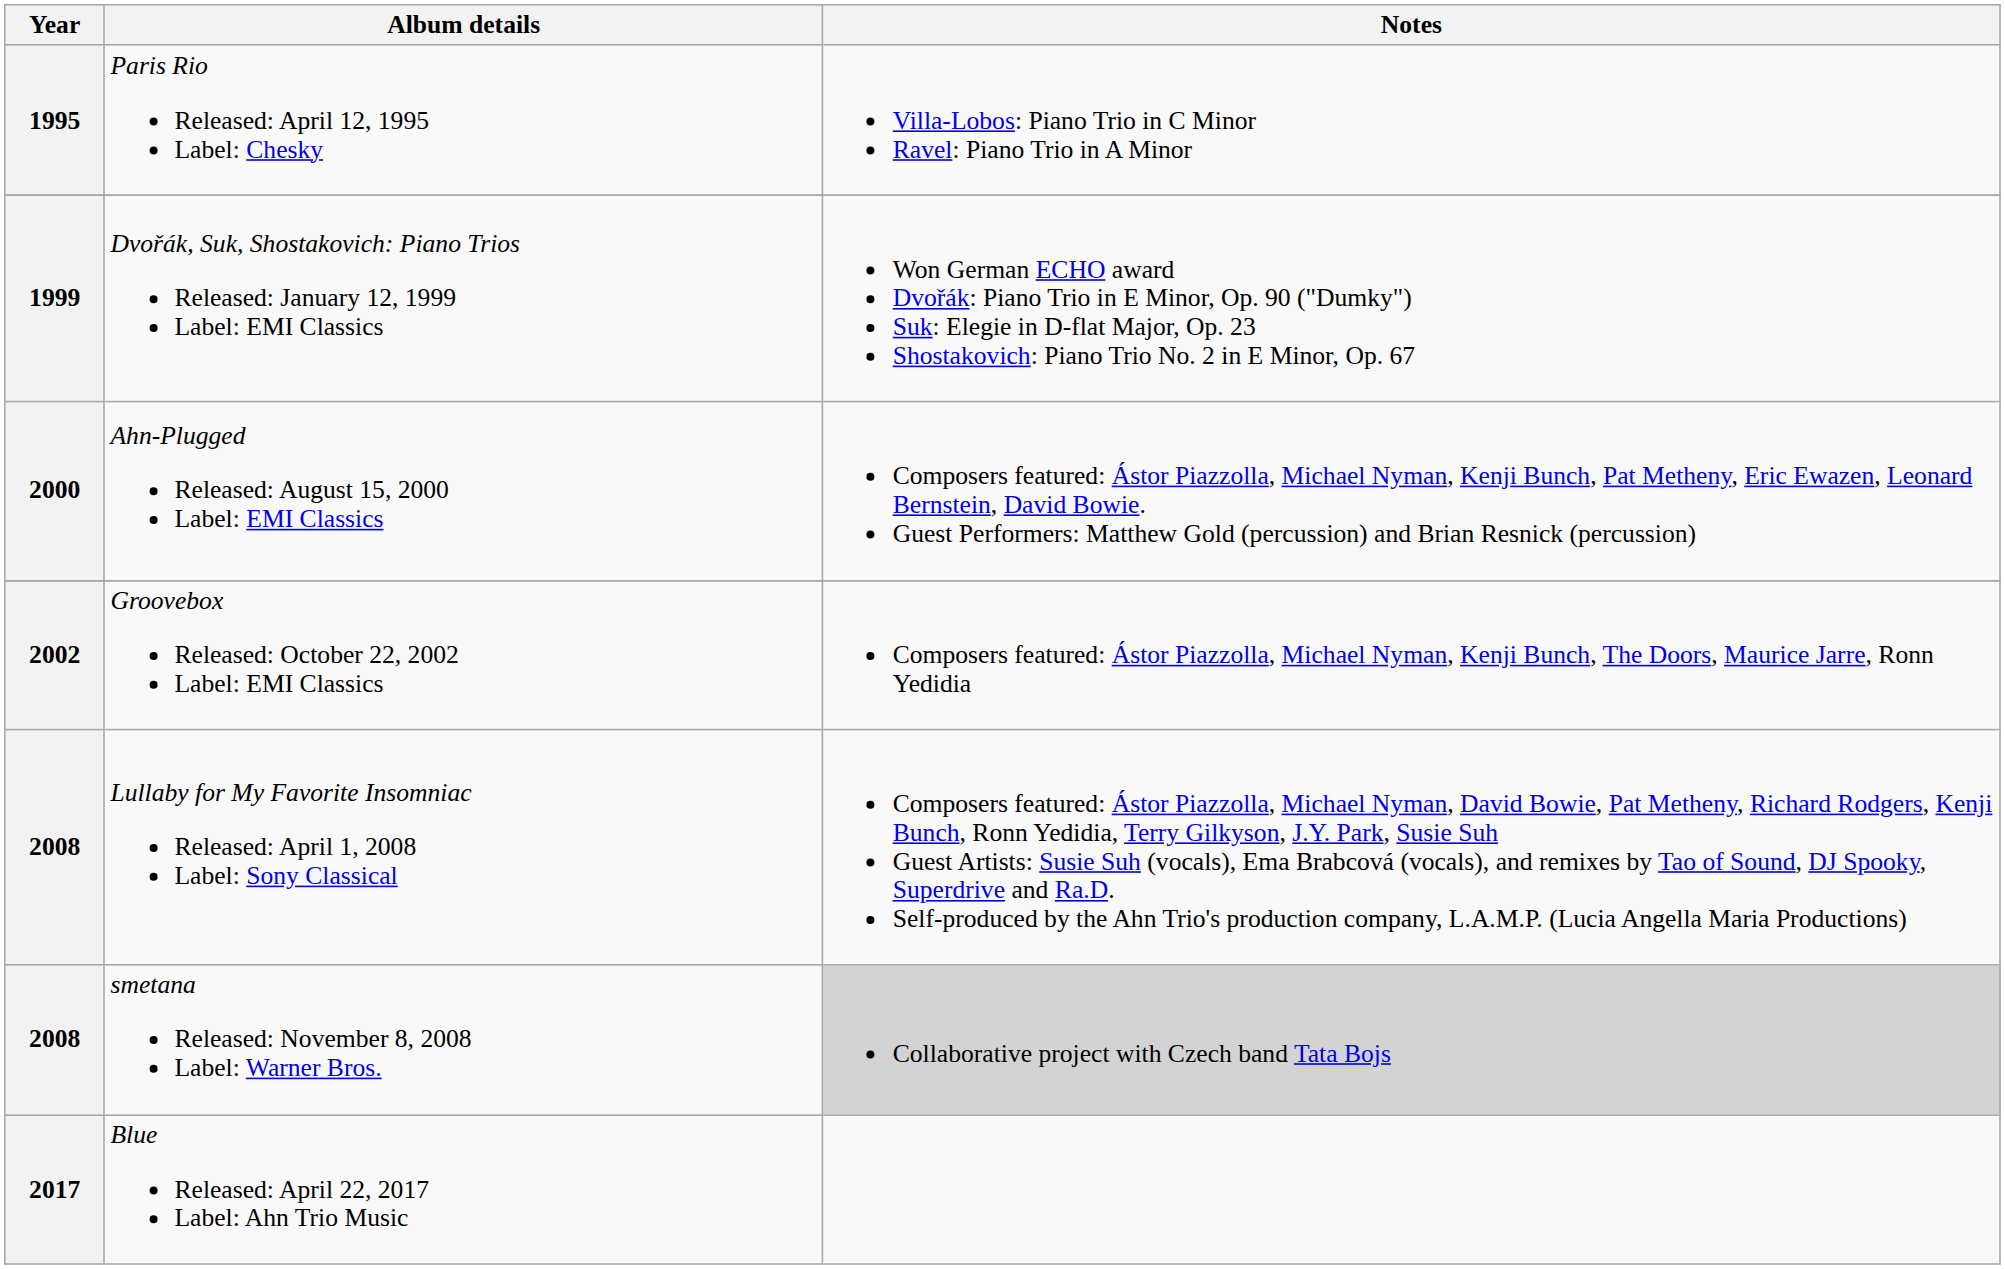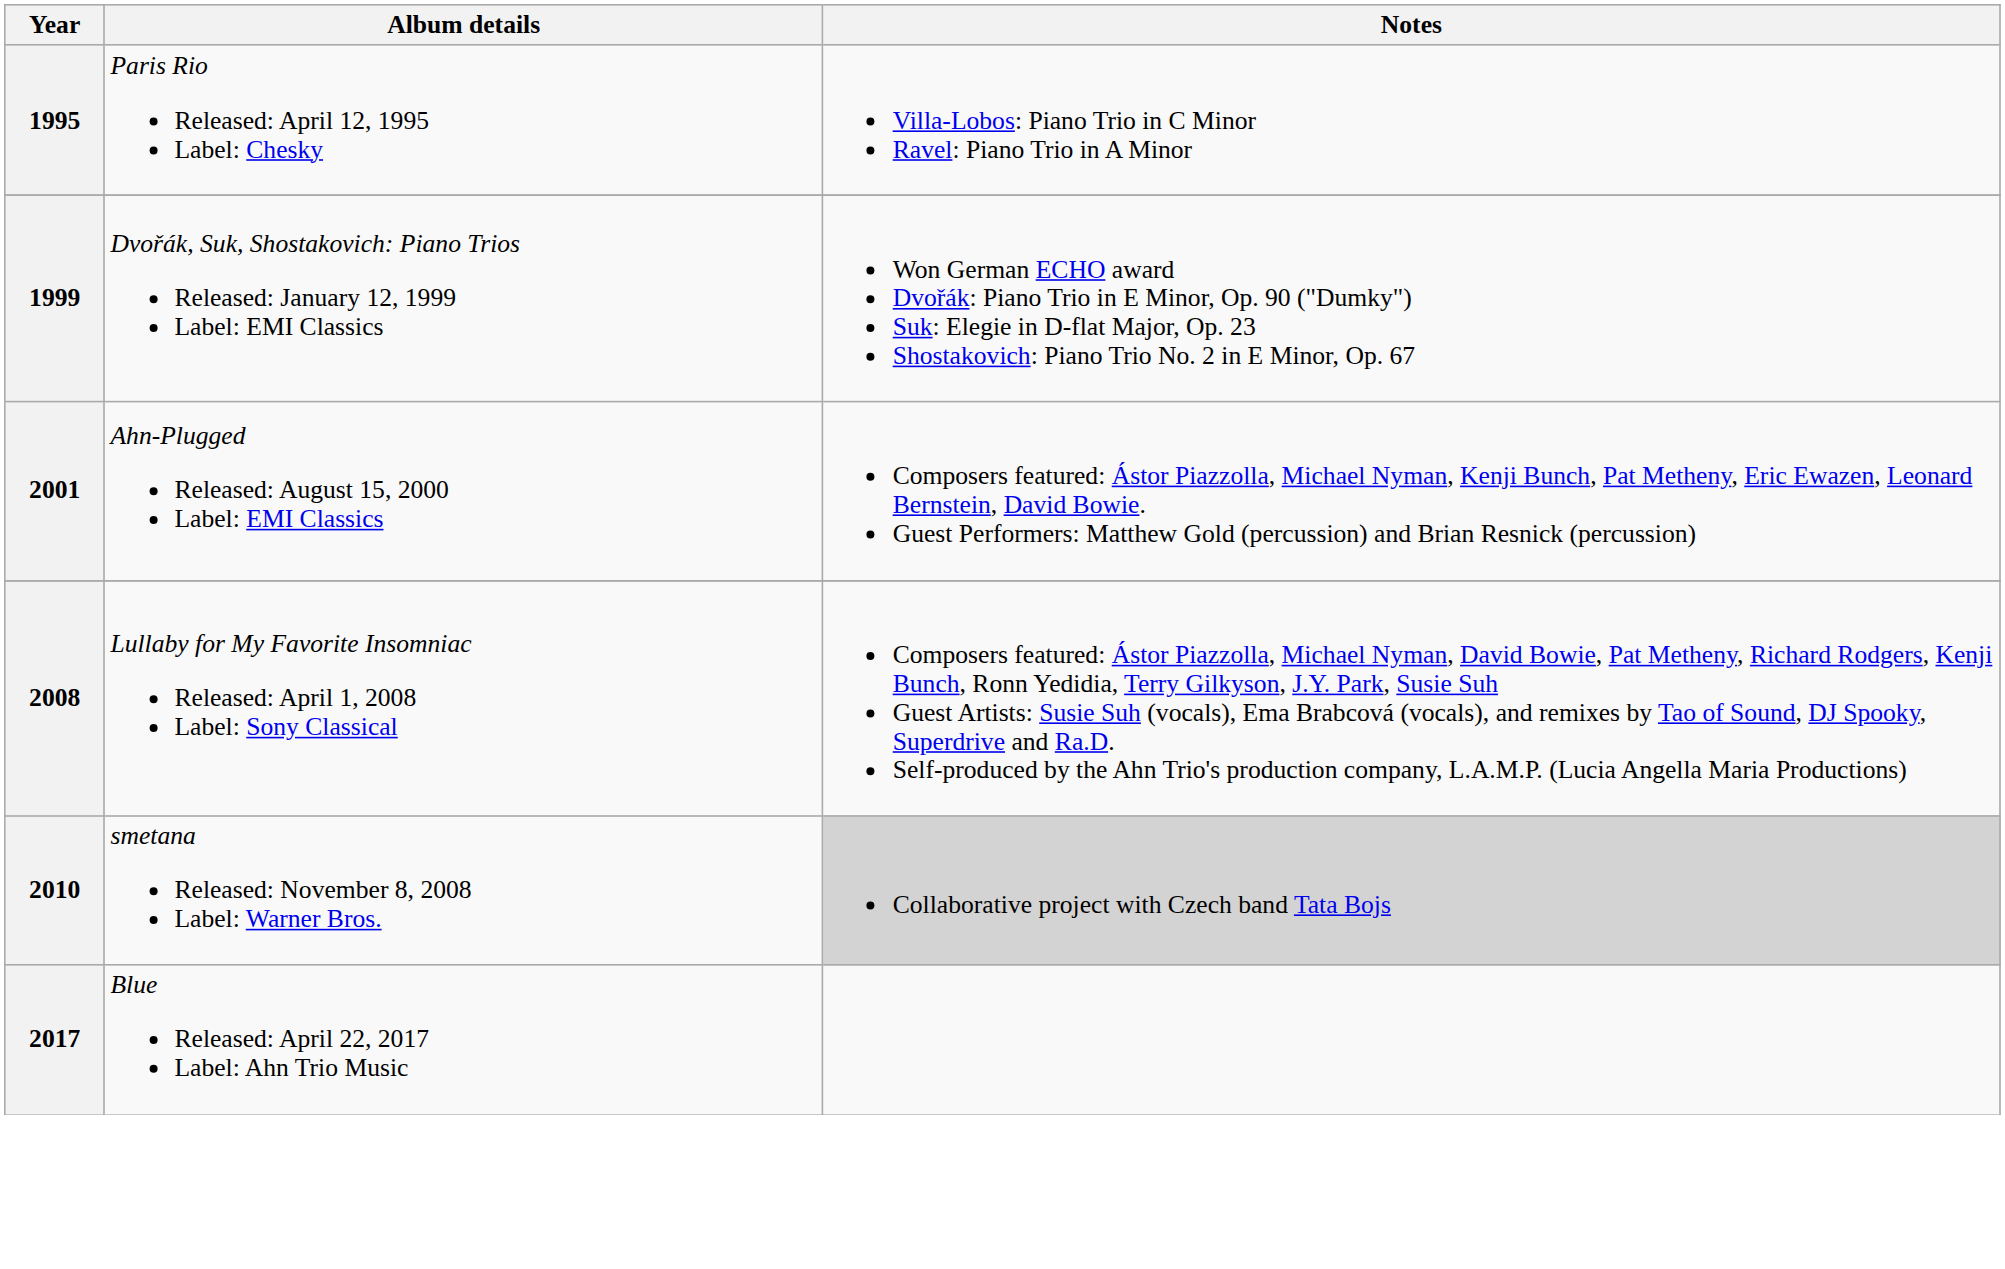Ahn-Plugged Released: August 15, 2000 Label: EMI Classics | Year: 2000 -> 2001
- row: 2002 | Groovebox Released: October 22, 2002 Label: EMI Classics | Composers featured: Ástor Piazzolla, Michael Nyman, Kenji Bunch, The Doors, Maurice Jarre, Ronn Yedidia
smetana Released: November 8, 2008 Label: Warner Bros. | Year: 2008 -> 2010
